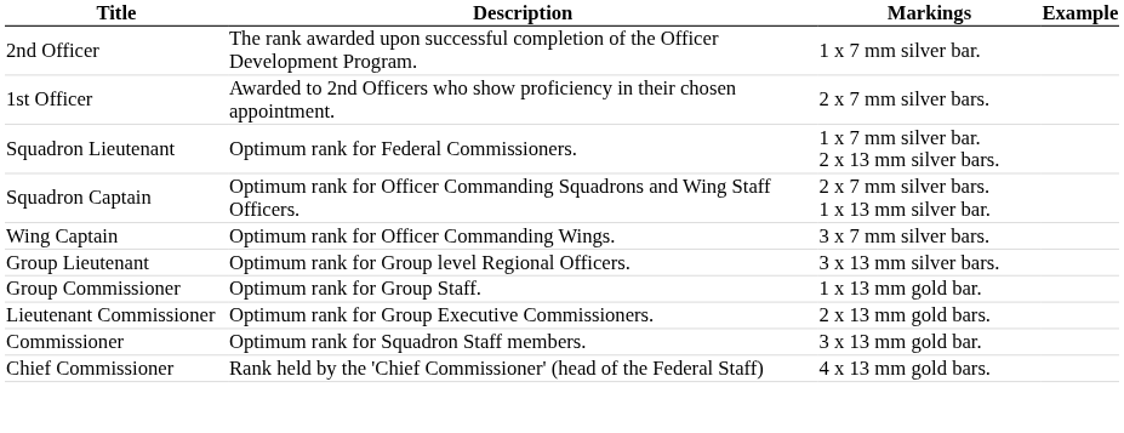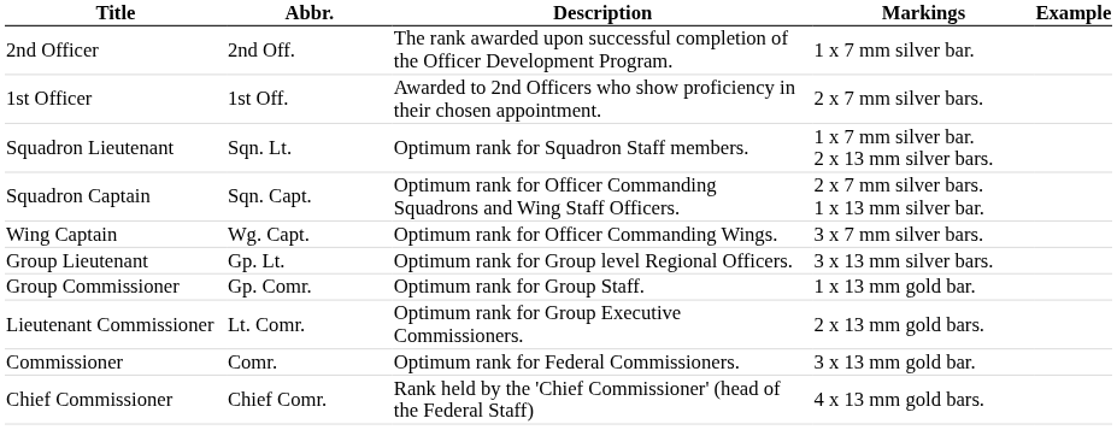+ column: Abbr. | 2nd Off. | 1st Off. | Sqn. Lt. | Sqn. Capt. | Wg. Capt. | Gp. Lt. | Gp. Comr. | Lt. Comr. | Comr. | Chief Comr.
Squadron Lieutenant | Description: Optimum rank for Federal Commissioners. -> Optimum rank for Squadron Staff members.
Commissioner | Description: Optimum rank for Squadron Staff members. -> Optimum rank for Federal Commissioners.
